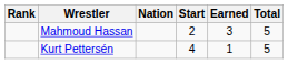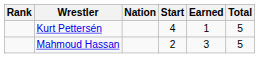rows swapped: Kurt Pettersén <-> Mahmoud Hassan
